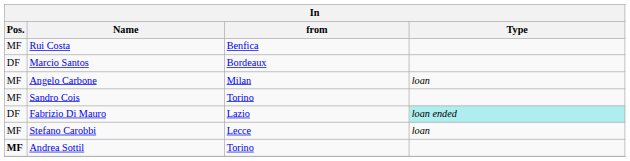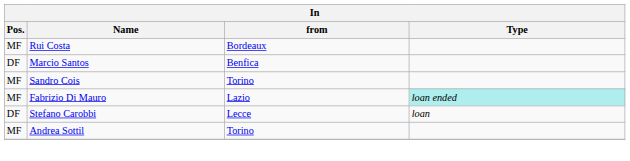Rui Costa | from: Benfica -> Bordeaux
Marcio Santos | from: Bordeaux -> Benfica
- row: MF | Angelo Carbone | Milan | loan
Fabrizio Di Mauro | Pos.: DF -> MF
Stefano Carobbi | Pos.: MF -> DF
Andrea Sottil | Pos.: bold -> normal
